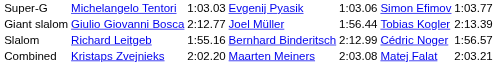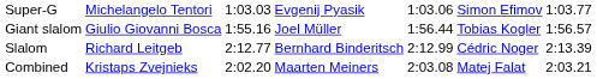Giant slalom | column 3: 2:12.77 -> 1:55.16
Giant slalom | column 7: 2:13.39 -> 1:56.57
Slalom | column 3: 1:55.16 -> 2:12.77
Slalom | column 7: 1:56.57 -> 2:13.39
